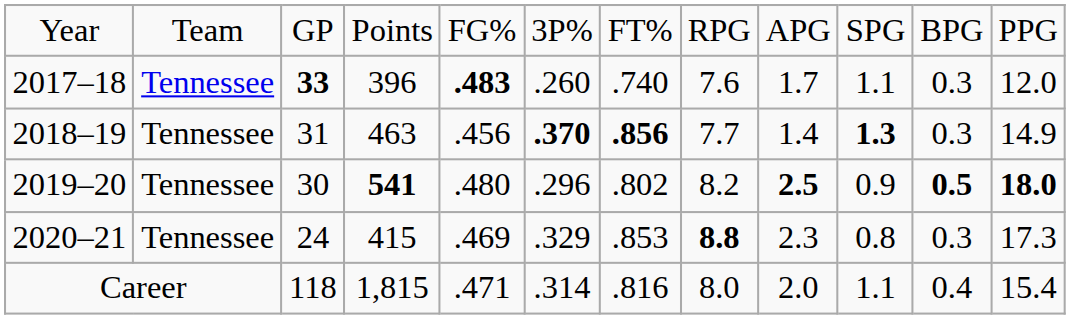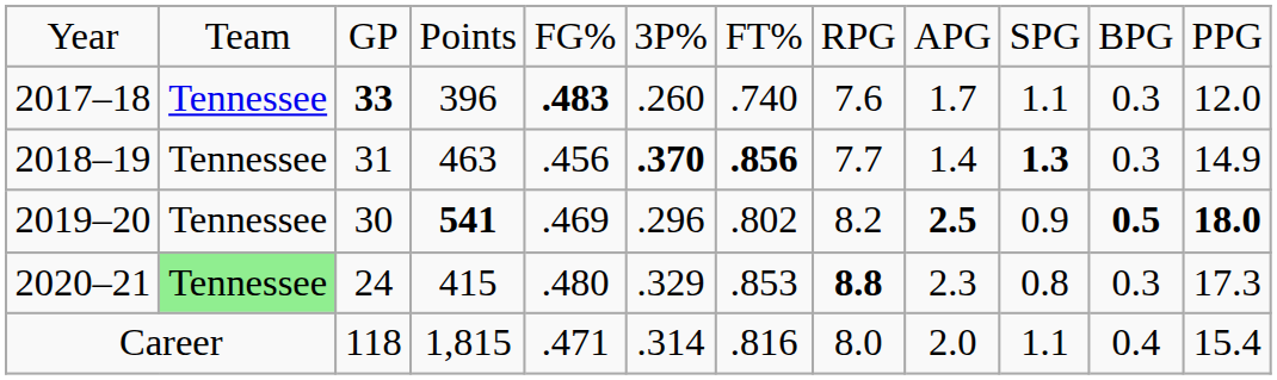2019–20 | column 5: .480 -> .469
2020–21 | column 2: no background -> lightgreen background
2020–21 | column 5: .469 -> .480
